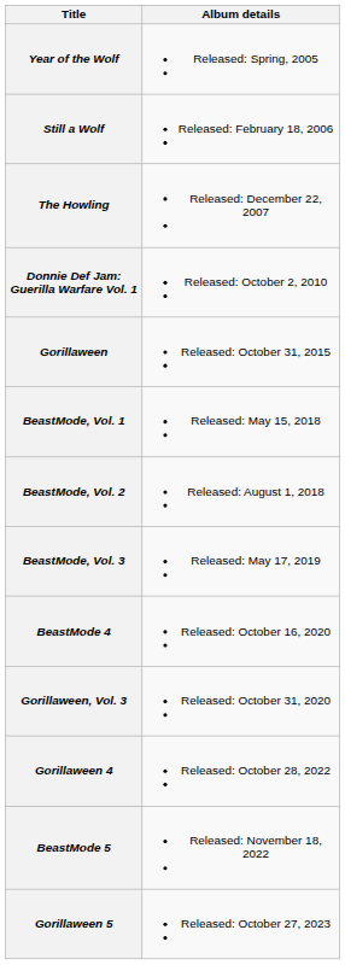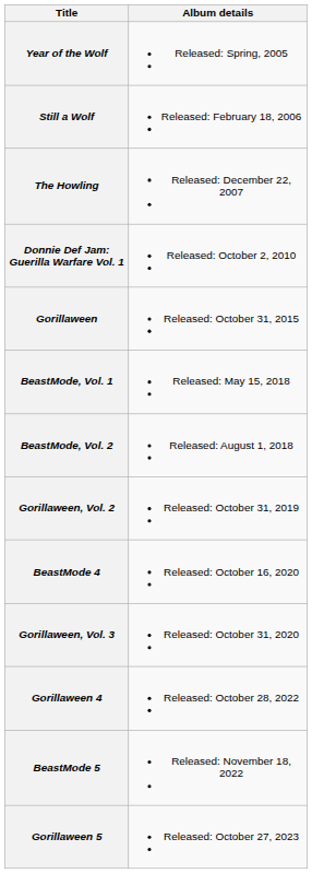- row: BeastMode, Vol. 3 | Released: May 17, 2019
+ row: Gorillaween, Vol. 2 | Released: October 31, 2019
